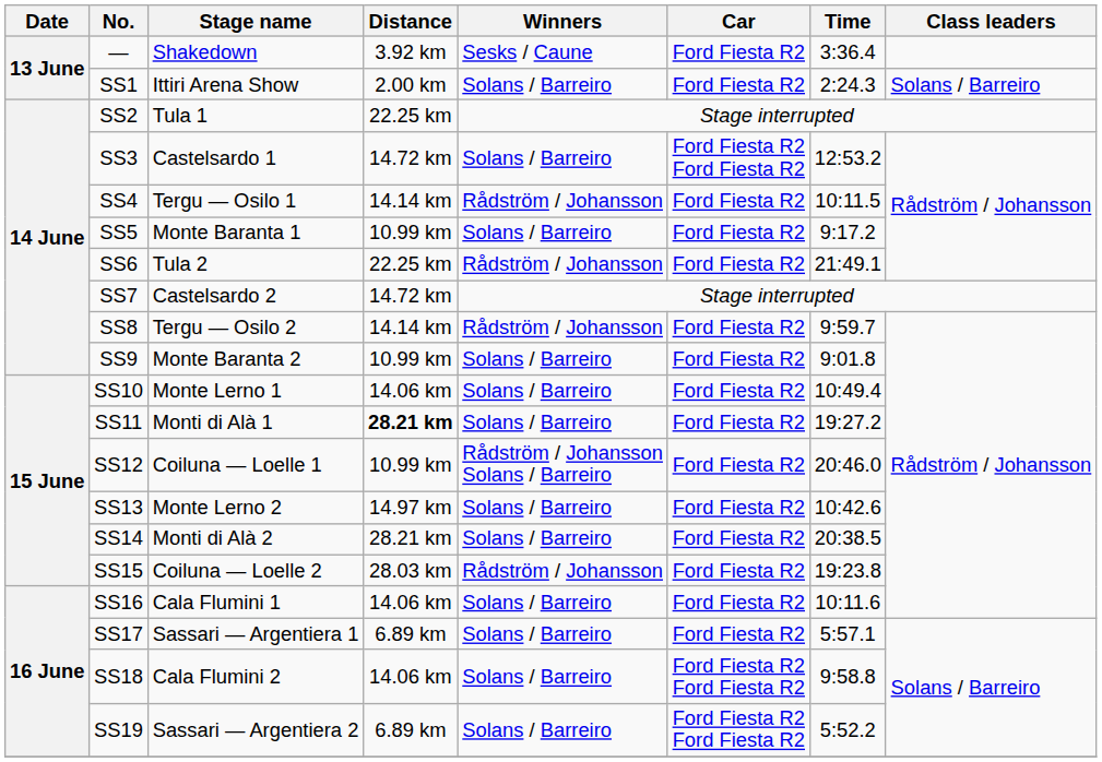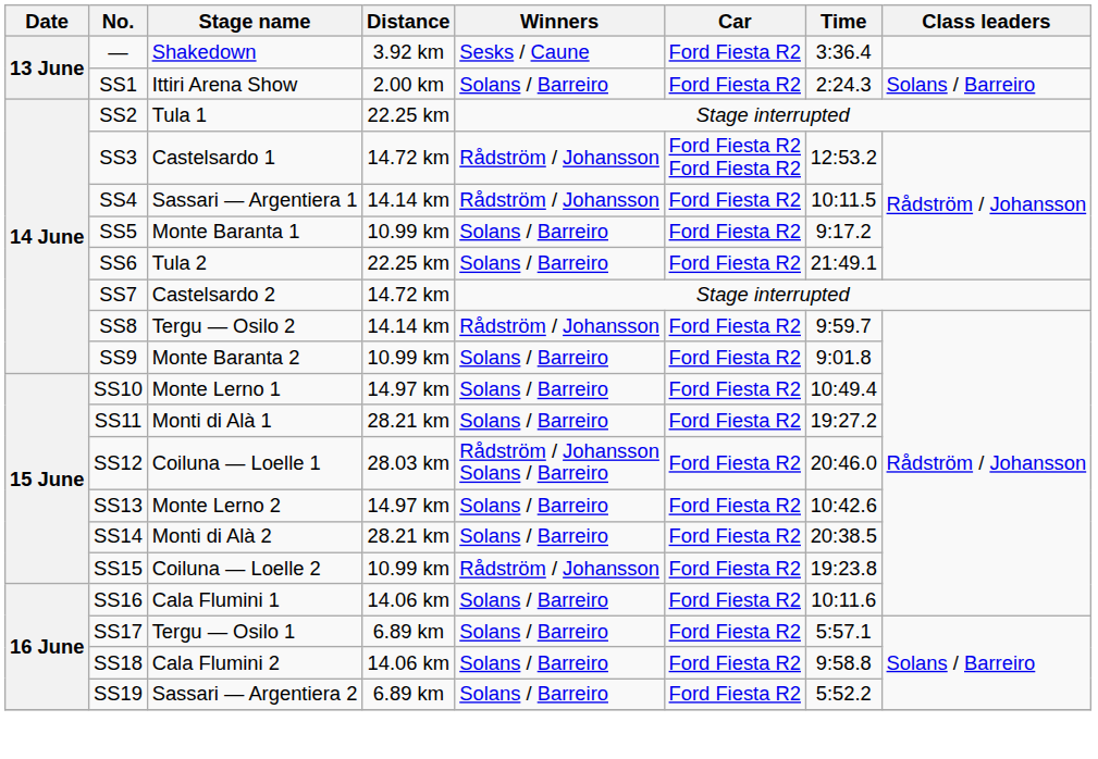SS3 | Winners: Solans / Barreiro -> Rådström / Johansson
SS4 | Stage name: Tergu — Osilo 1 -> Sassari — Argentiera 1
SS6 | Winners: Rådström / Johansson -> Solans / Barreiro
SS10 | Distance: 14.06 km -> 14.97 km
SS11 | Distance: bold -> normal
SS12 | Distance: 10.99 km -> 28.03 km
SS15 | Distance: 28.03 km -> 10.99 km
SS17 | Stage name: Sassari — Argentiera 1 -> Tergu — Osilo 1
SS18 | Car: Ford Fiesta R2 Ford Fiesta R2 -> Ford Fiesta R2
SS19 | Car: Ford Fiesta R2 Ford Fiesta R2 -> Ford Fiesta R2
